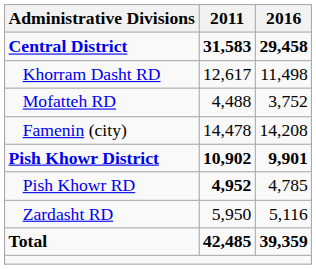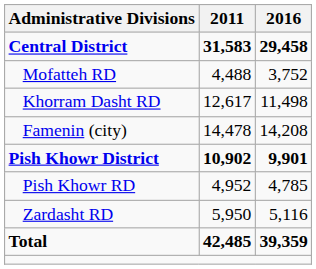rows swapped: Khorram Dasht RD <-> Mofatteh RD
Pish Khowr RD | 2011: bold -> normal
